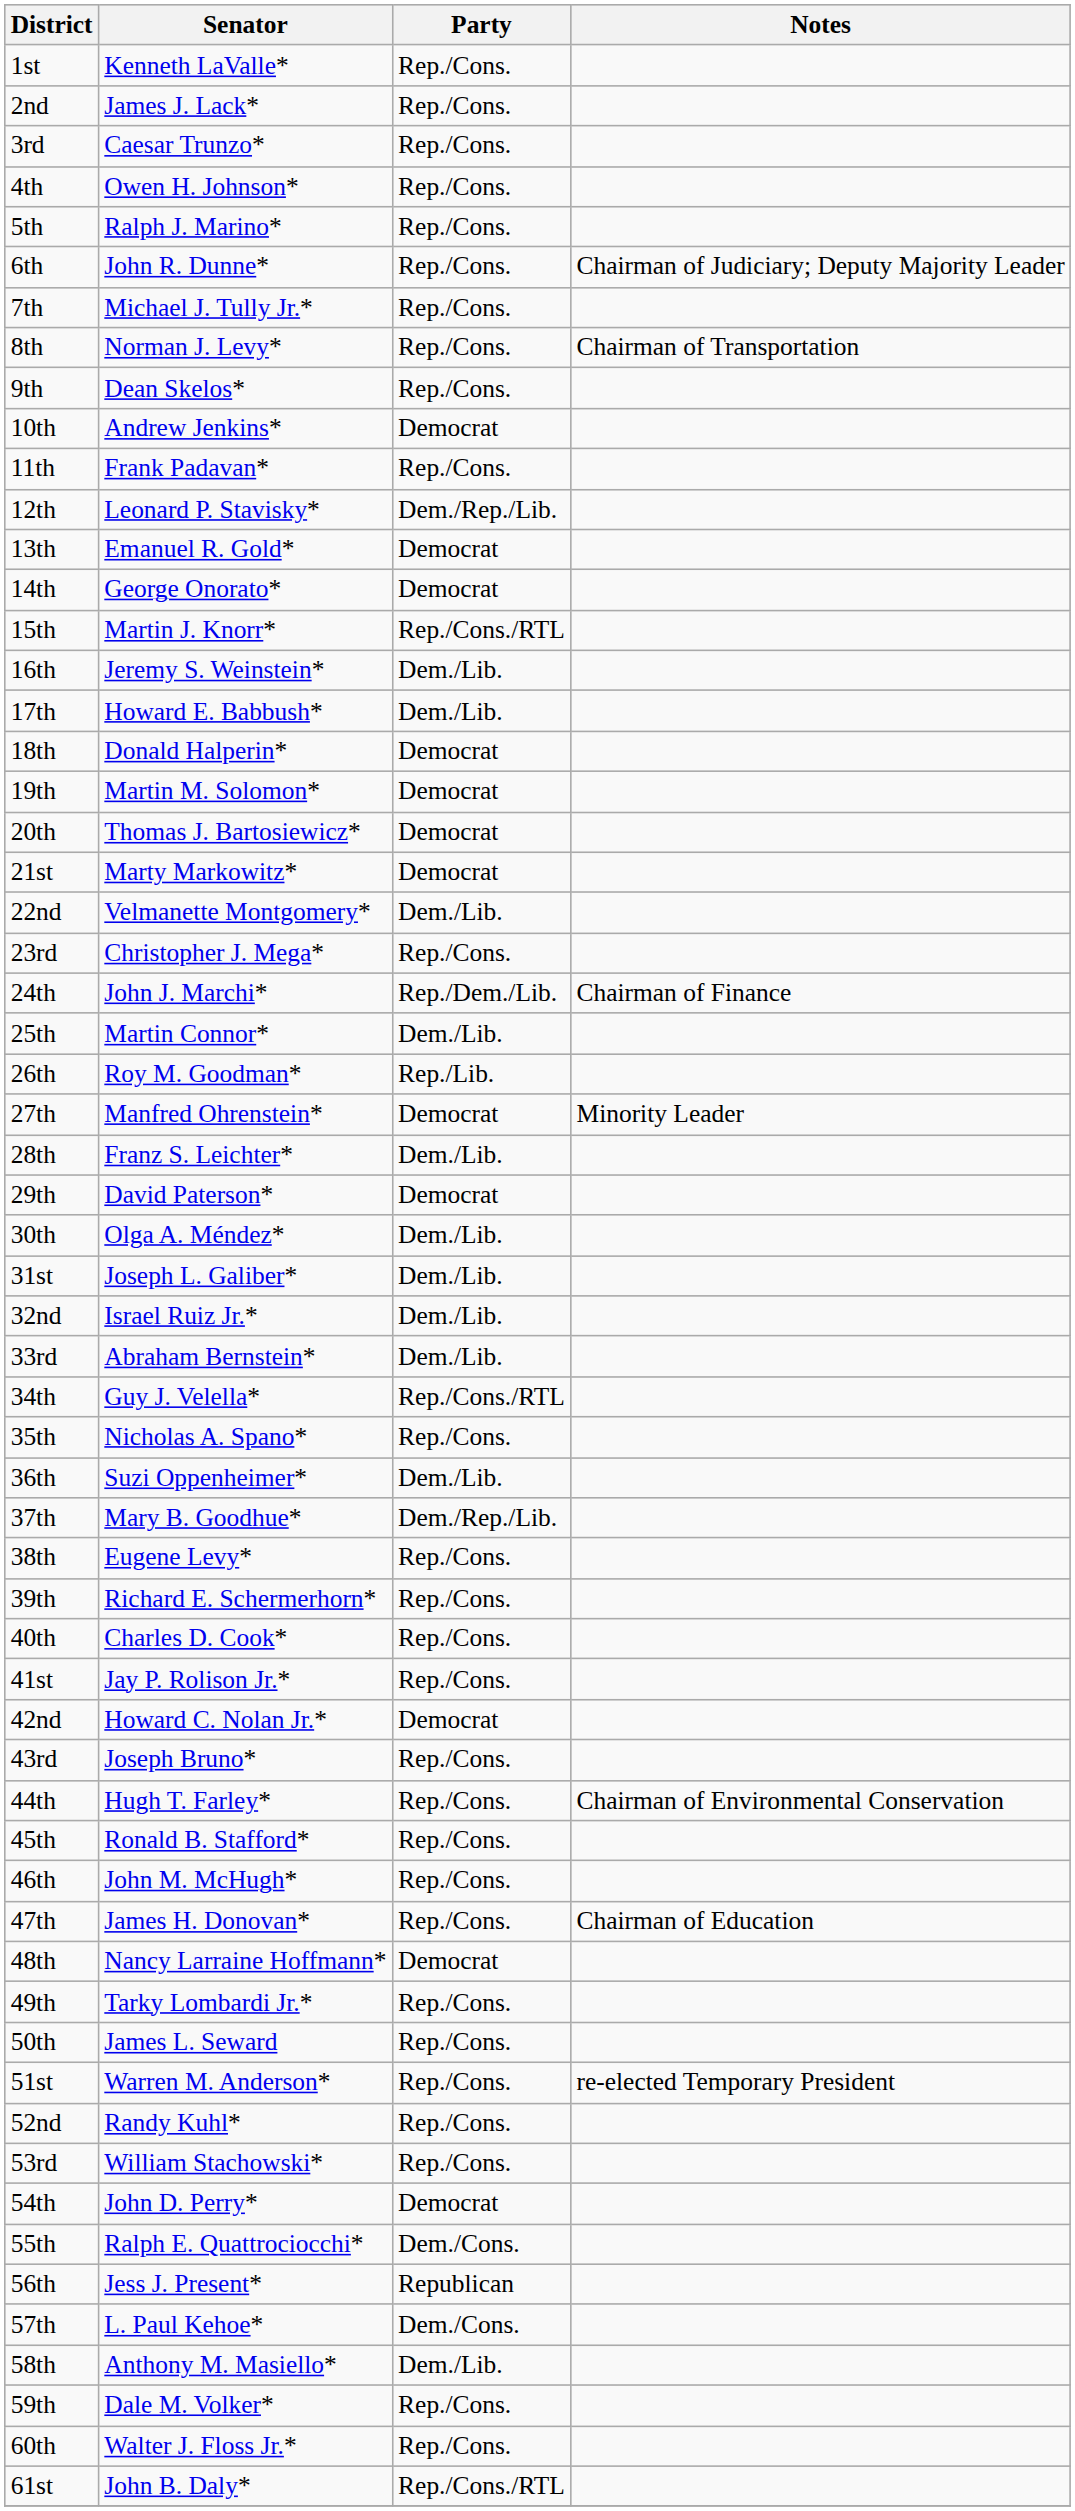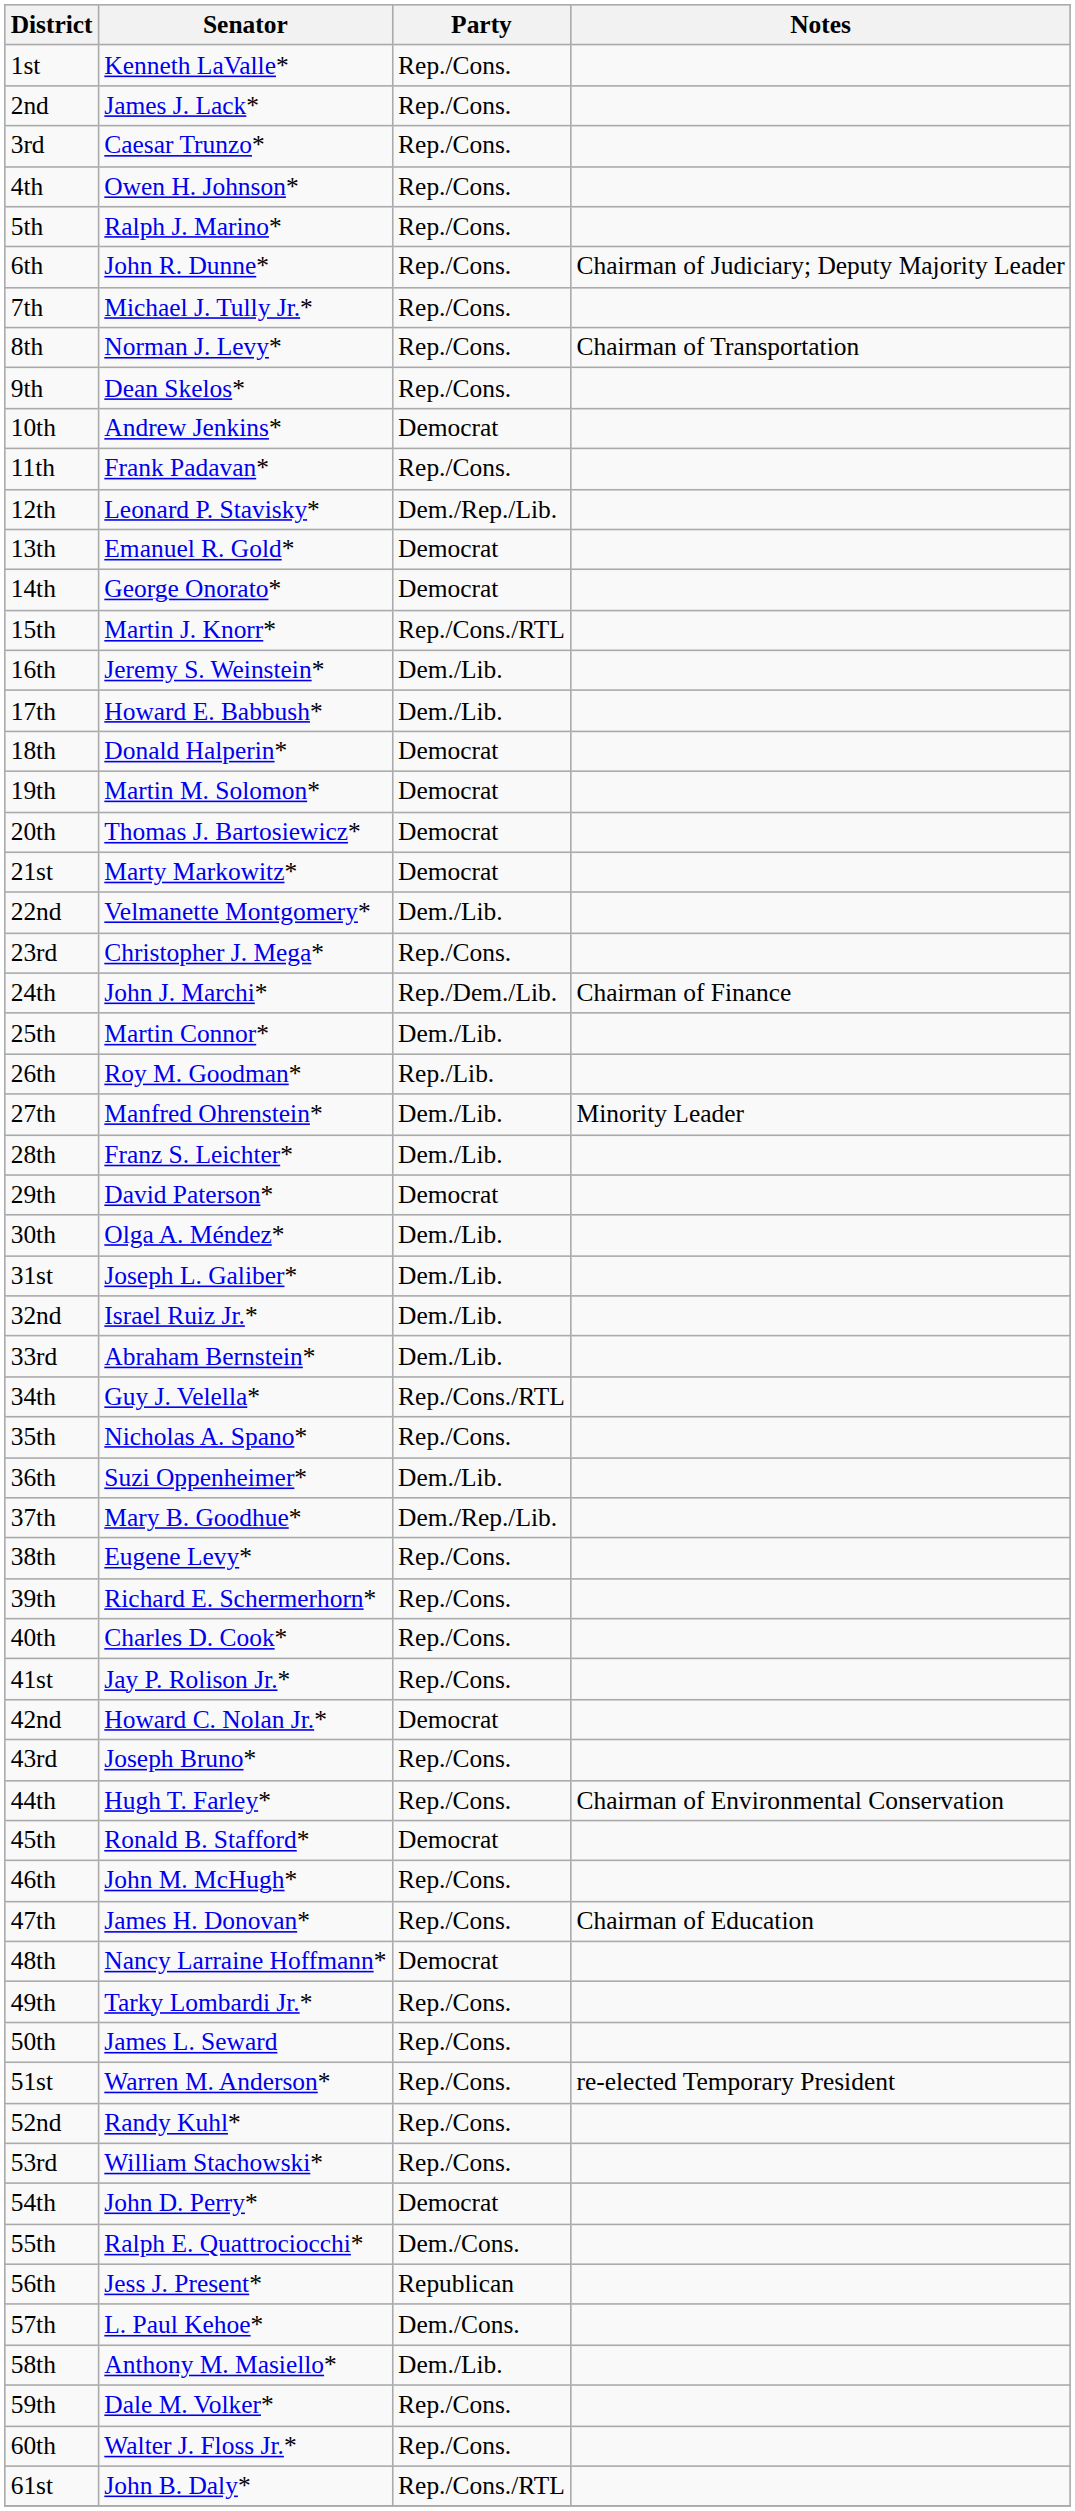27th | Party: Democrat -> Dem./Lib.
45th | Party: Rep./Cons. -> Democrat
